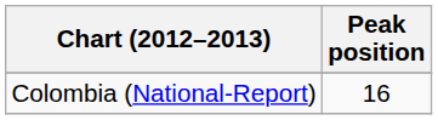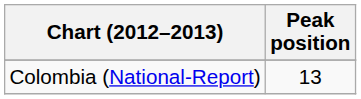Colombia (National-Report) | Peak position: 16 -> 13
